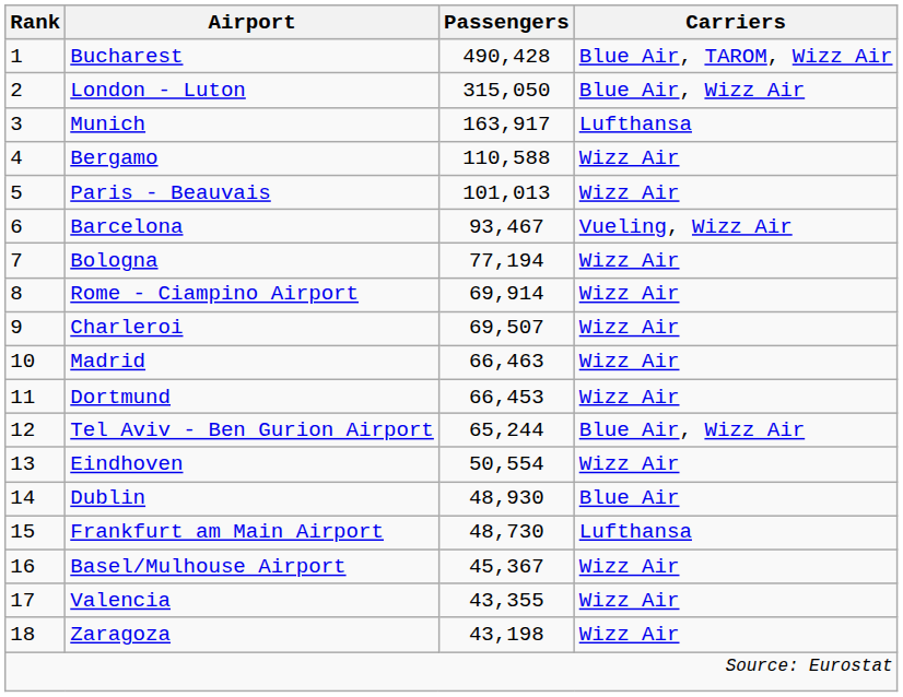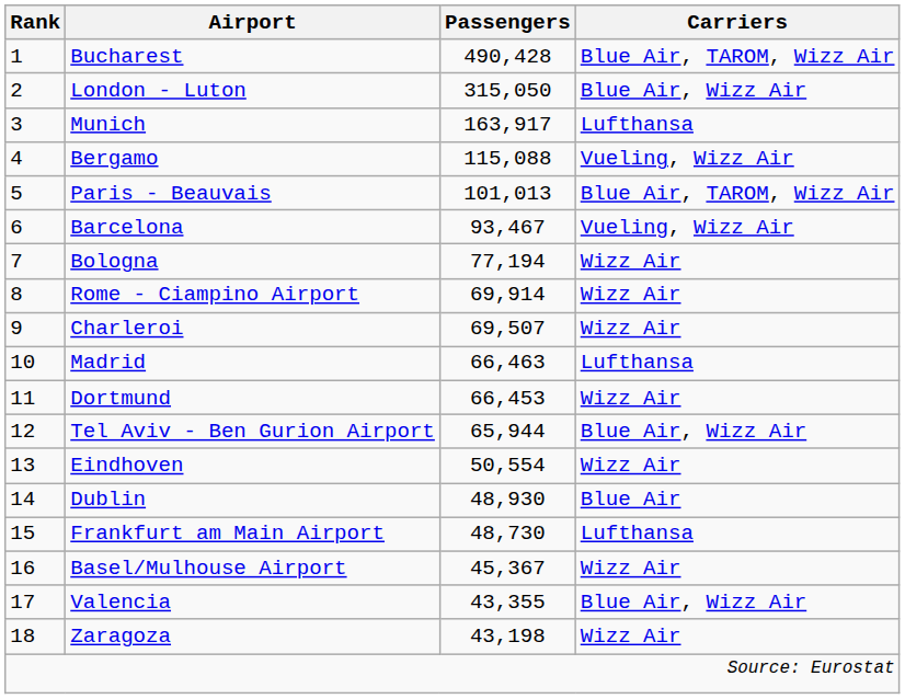Bergamo | Passengers: 110,588 -> 115,088
Bergamo | Carriers: Wizz Air -> Vueling, Wizz Air
Paris - Beauvais | Carriers: Wizz Air -> Blue Air, TAROM, Wizz Air
Madrid | Carriers: Wizz Air -> Lufthansa
Tel Aviv - Ben Gurion Airport | Passengers: 65,244 -> 65,944
Valencia | Carriers: Wizz Air -> Blue Air, Wizz Air
